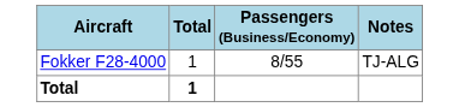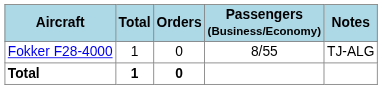+ column: Orders | 0 | 0
